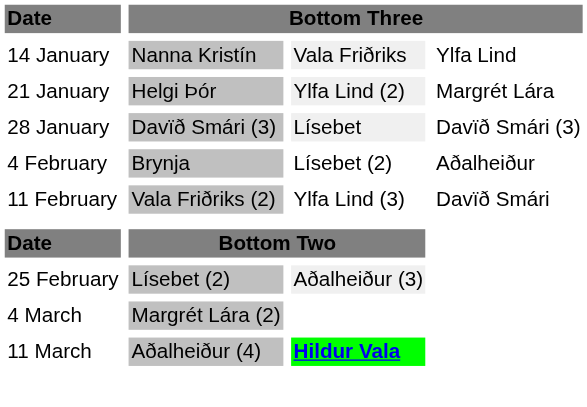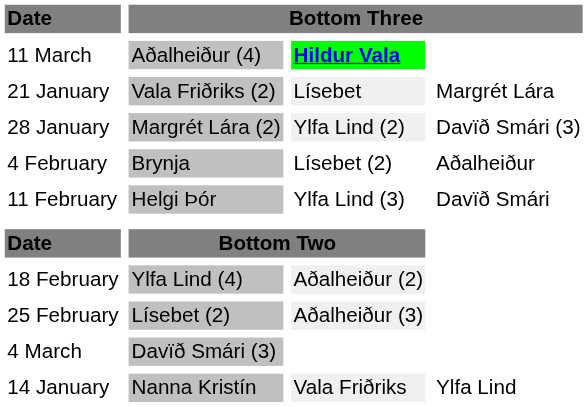rows swapped: 14 January <-> 11 March
21 January | column 2: Helgi Þór -> Vala Friðriks (2)
21 January | column 3: Ylfa Lind (2) -> Lísebet
28 January | column 2: Davïð Smári (3) -> Margrét Lára (2)
28 January | column 3: Lísebet -> Ylfa Lind (2)
11 February | column 2: Vala Friðriks (2) -> Helgi Þór
+ row: 18 February | Ylfa Lind (4) | Aðalheiður (2)
4 March | column 2: Margrét Lára (2) -> Davïð Smári (3)
